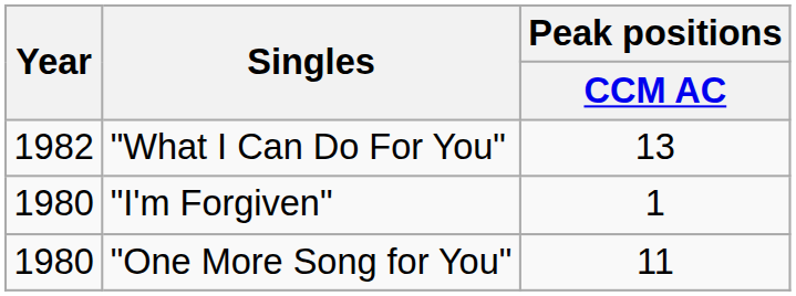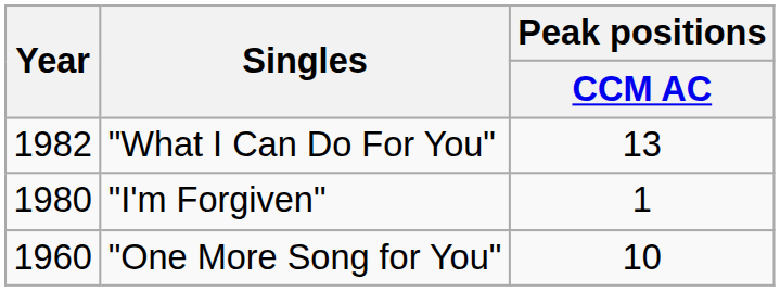"One More Song for You" | Year: 1980 -> 1960
"One More Song for You" | Peak positions / CCM AC: 11 -> 10
